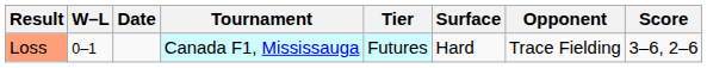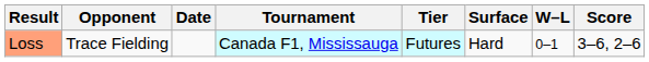columns swapped: W–L <-> Opponent
